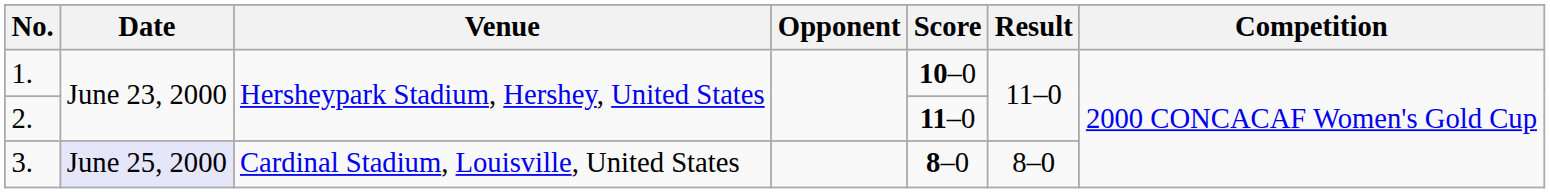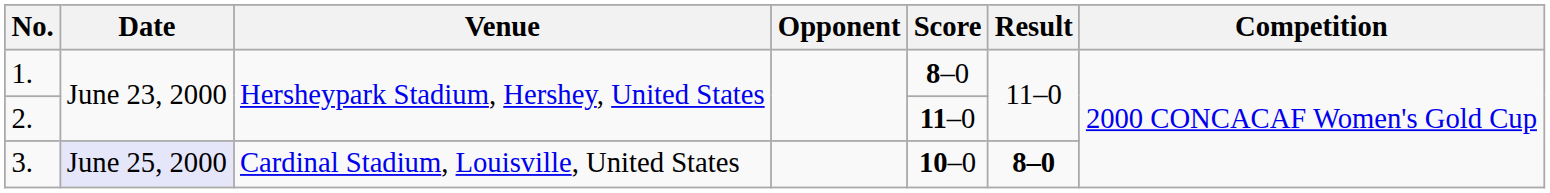1. | Score: 10–0 -> 8–0
3. | Score: 8–0 -> 10–0
3. | Result: normal -> bold
